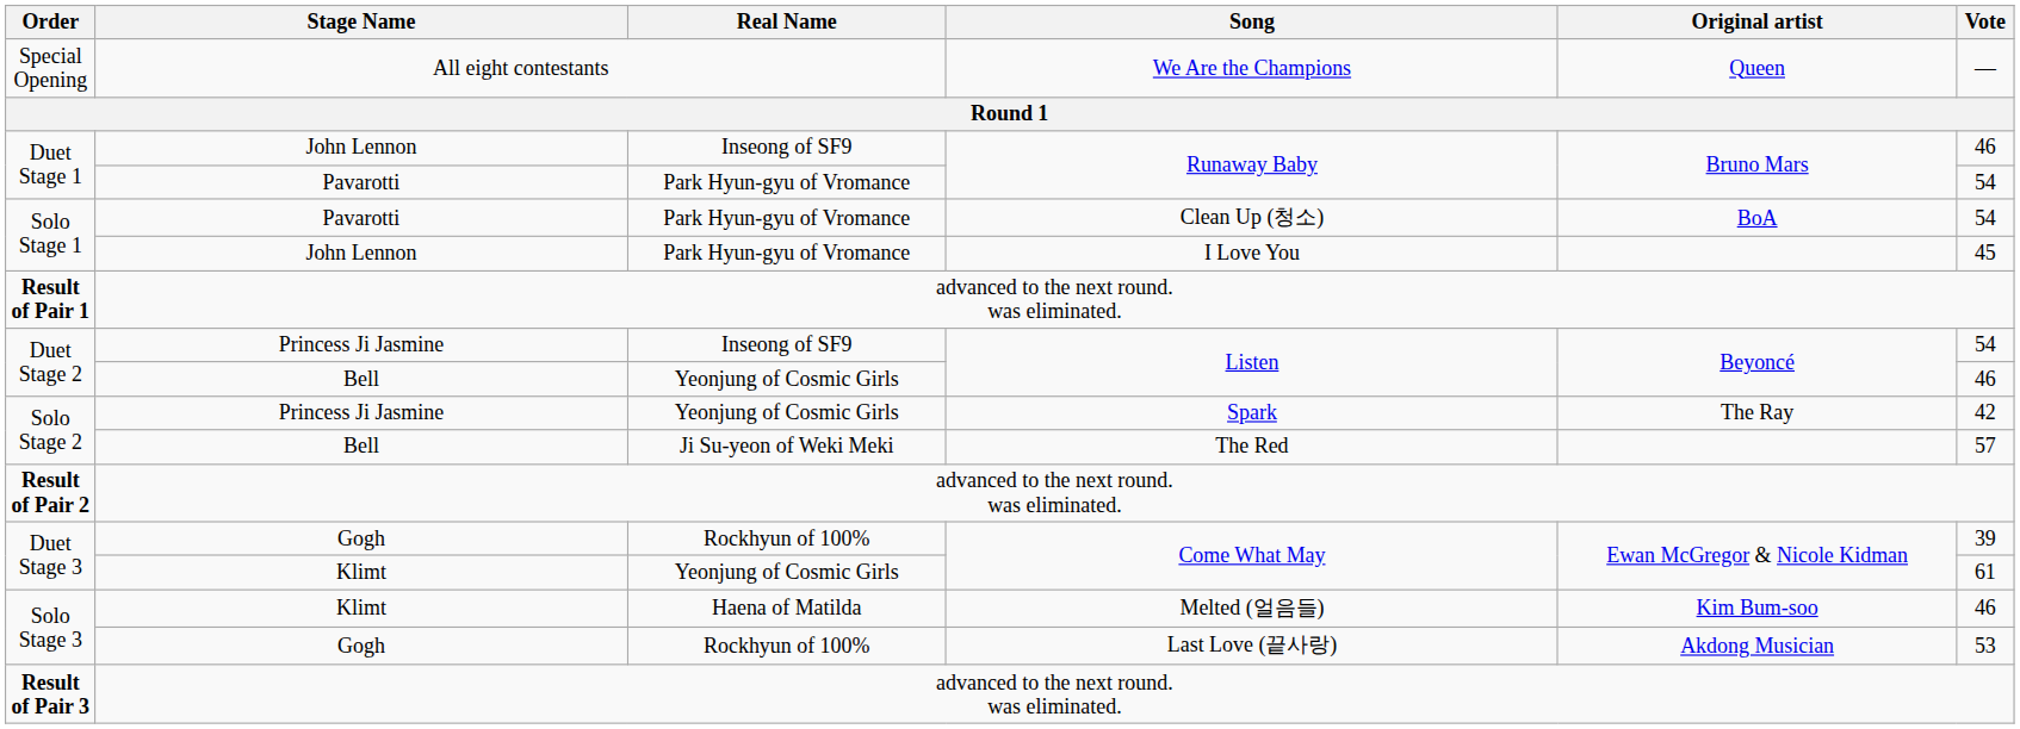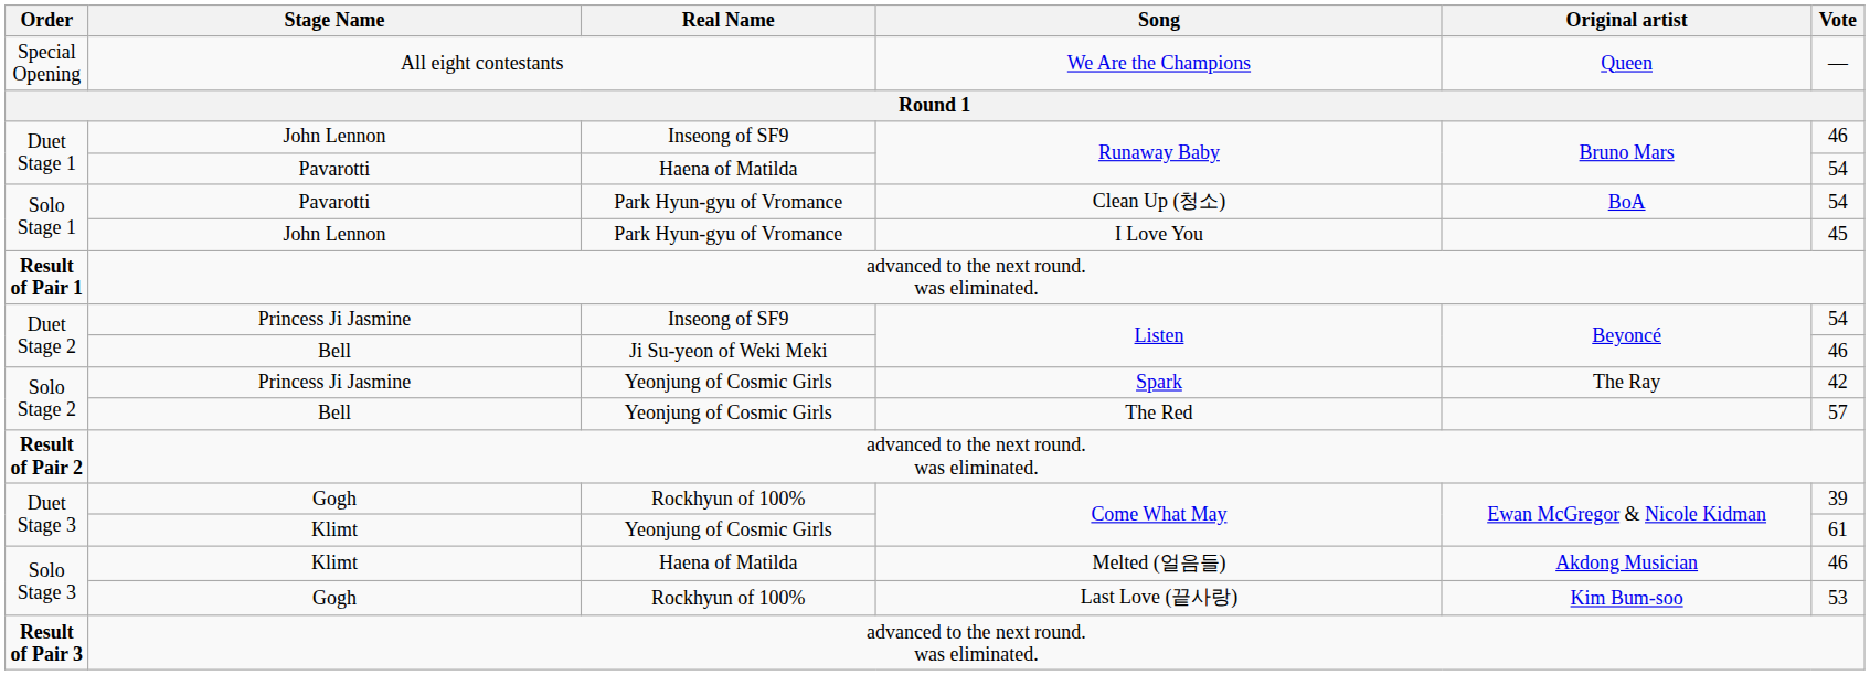Pavarotti / Runaway Baby | Real Name: Park Hyun-gyu of Vromance -> Haena of Matilda
Bell / Listen | Real Name: Yeonjung of Cosmic Girls -> Ji Su-yeon of Weki Meki
The Red | Real Name: Ji Su-yeon of Weki Meki -> Yeonjung of Cosmic Girls
Melted (얼음들) | Original artist: Kim Bum-soo -> Akdong Musician
Last Love (끝사랑) | Original artist: Akdong Musician -> Kim Bum-soo
